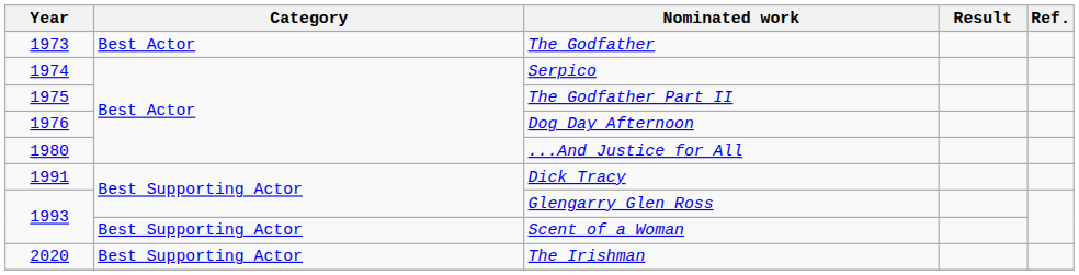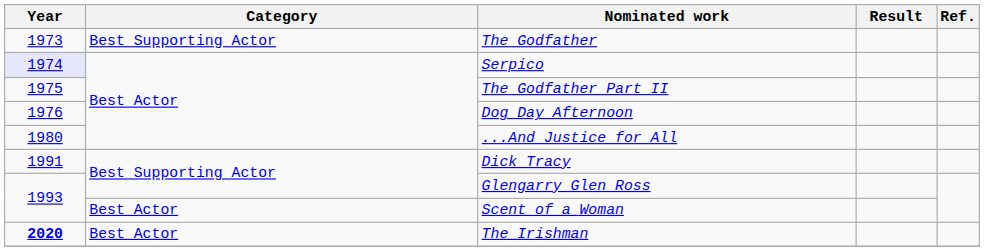The Godfather | Category: Best Actor -> Best Supporting Actor
Serpico | Year: no background -> lavender background
Scent of a Woman | Category: Best Supporting Actor -> Best Actor
The Irishman | Year: normal -> bold
The Irishman | Category: Best Supporting Actor -> Best Actor
